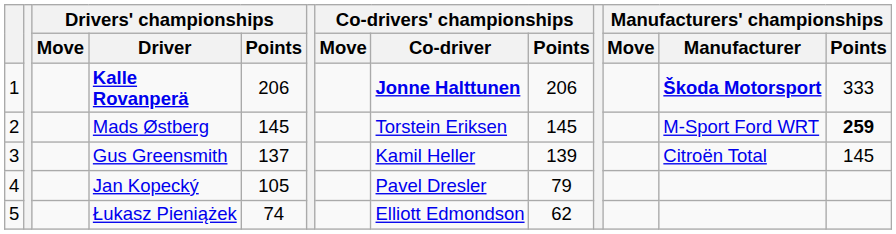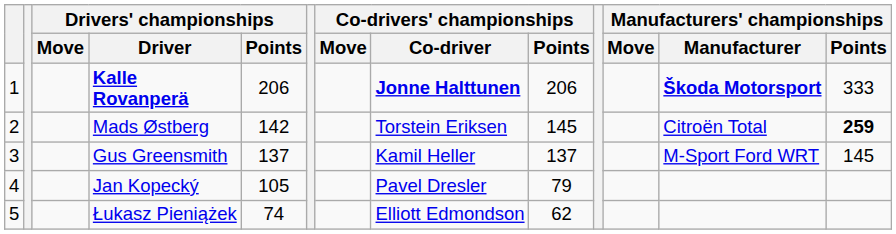Mads Østberg | Drivers' championships / Points: 145 -> 142
Mads Østberg | Manufacturers' championships / Manufacturer: M-Sport Ford WRT -> Citroën Total
Gus Greensmith | Co-drivers' championships / Points: 139 -> 137
Gus Greensmith | Manufacturers' championships / Manufacturer: Citroën Total -> M-Sport Ford WRT
